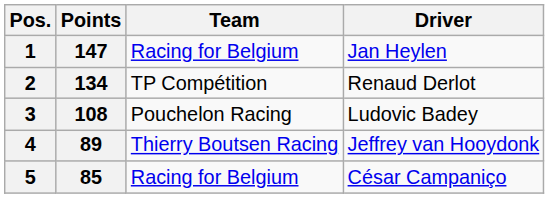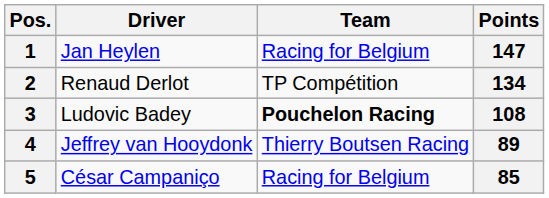columns swapped: Driver <-> Points
3 | Team: normal -> bold
